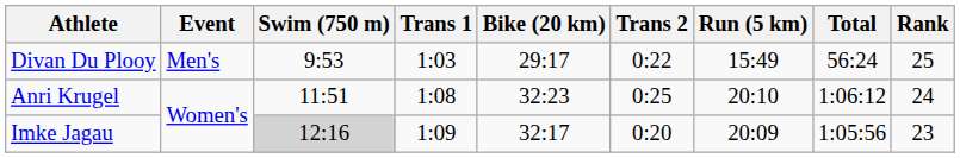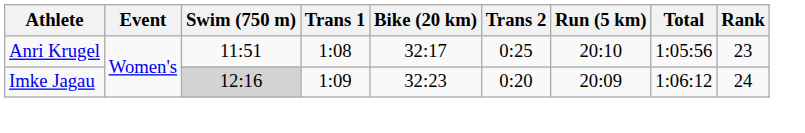- row: Divan Du Plooy | Men's | 9:53 | 1:03 | 29:17 | 0:22 | 15:49 | 56:24 | 25
Anri Krugel | Bike (20 km): 32:23 -> 32:17
Anri Krugel | Total: 1:06:12 -> 1:05:56
Anri Krugel | Rank: 24 -> 23
Imke Jagau | Bike (20 km): 32:17 -> 32:23
Imke Jagau | Total: 1:05:56 -> 1:06:12
Imke Jagau | Rank: 23 -> 24
